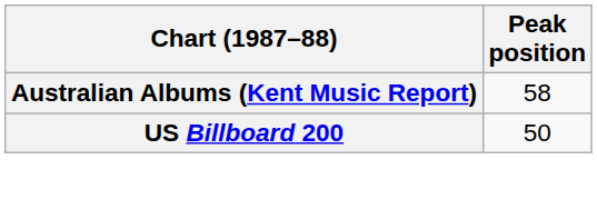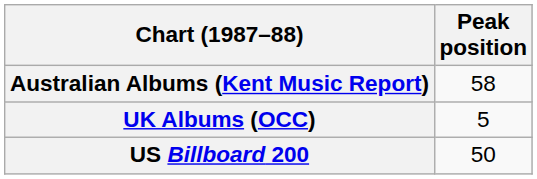+ row: UK Albums (OCC) | 5
